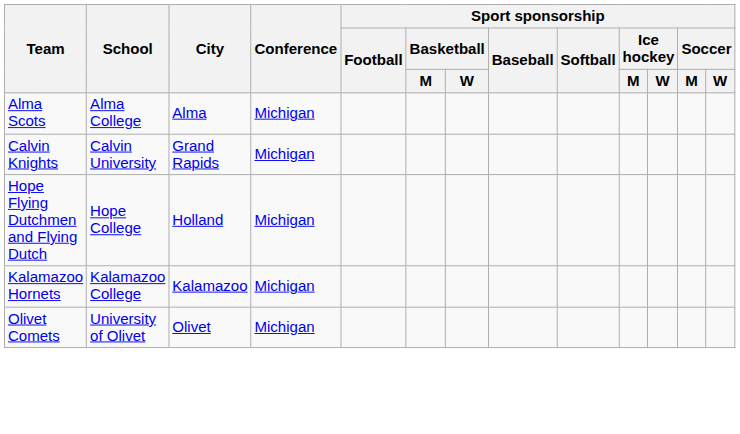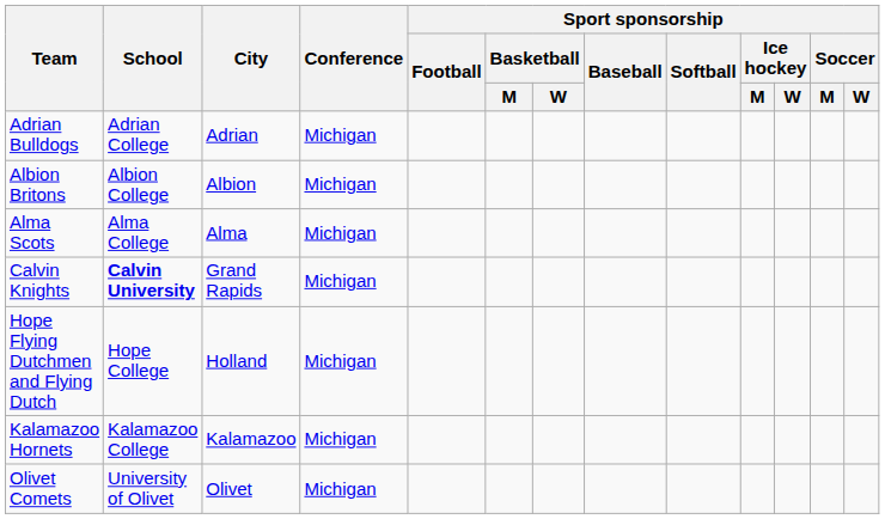+ row: Adrian Bulldogs | Adrian College | Adrian | Michigan
+ row: Albion Britons | Albion College | Albion | Michigan
Calvin Knights | School: normal -> bold
